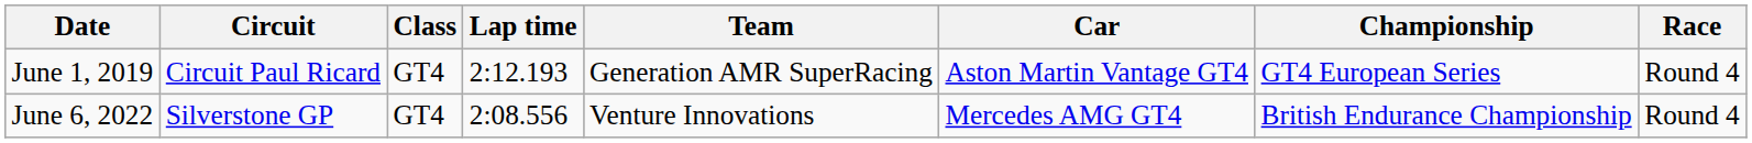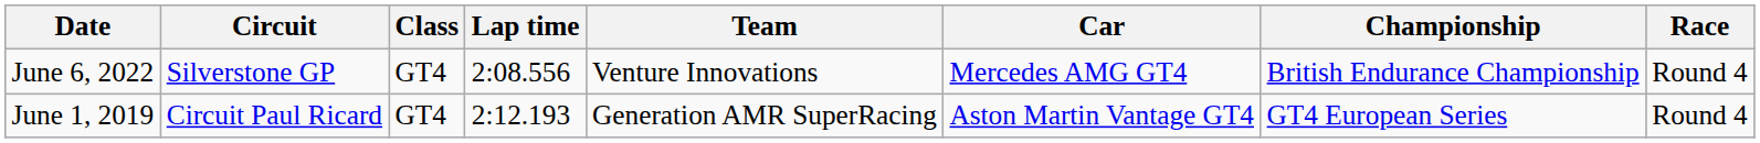rows swapped: June 1, 2019 <-> June 6, 2022
